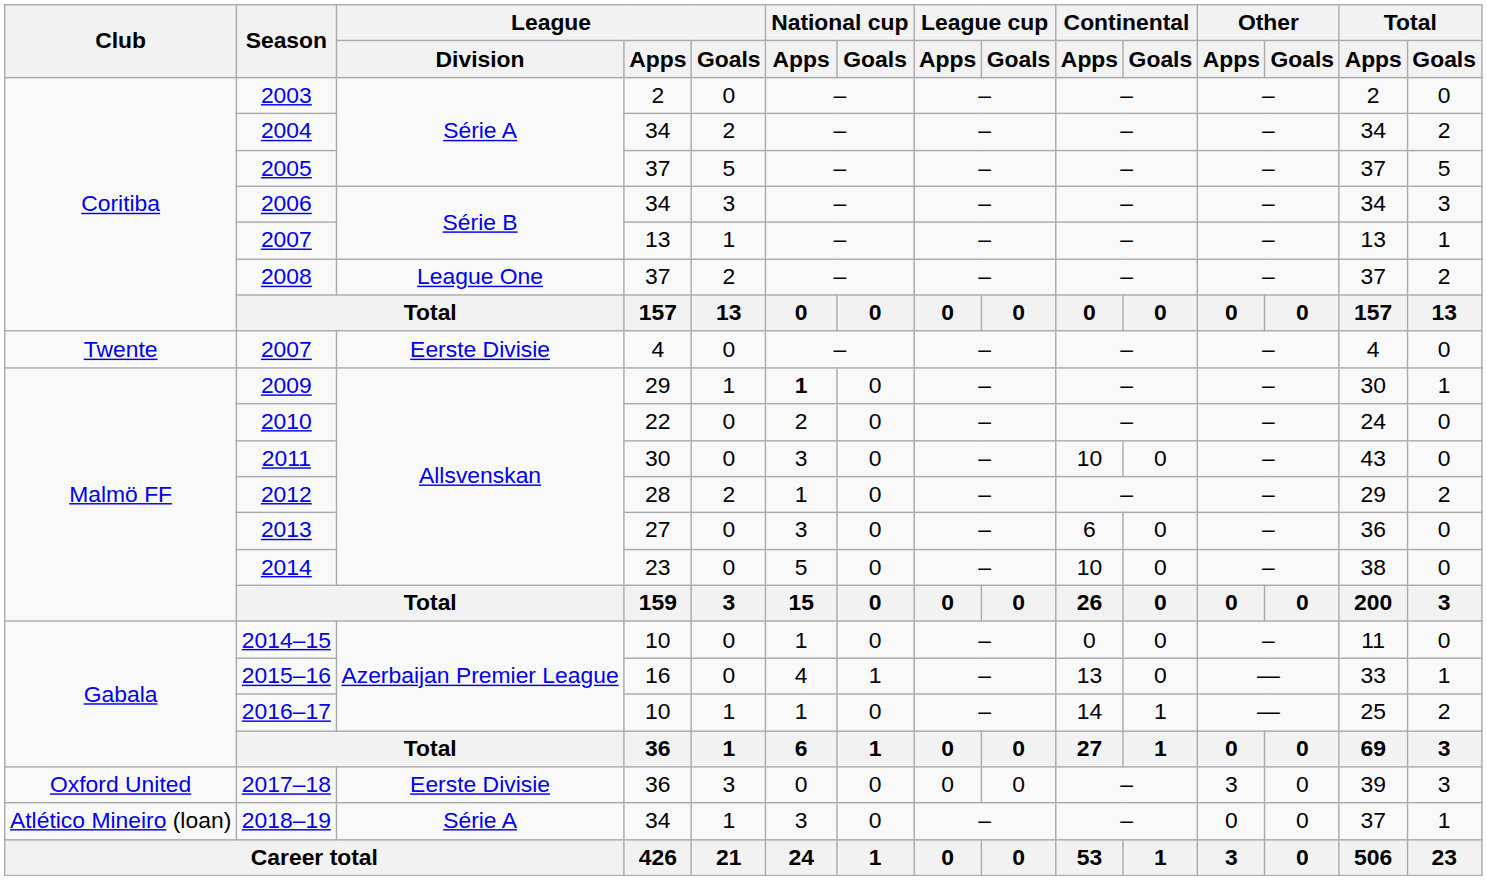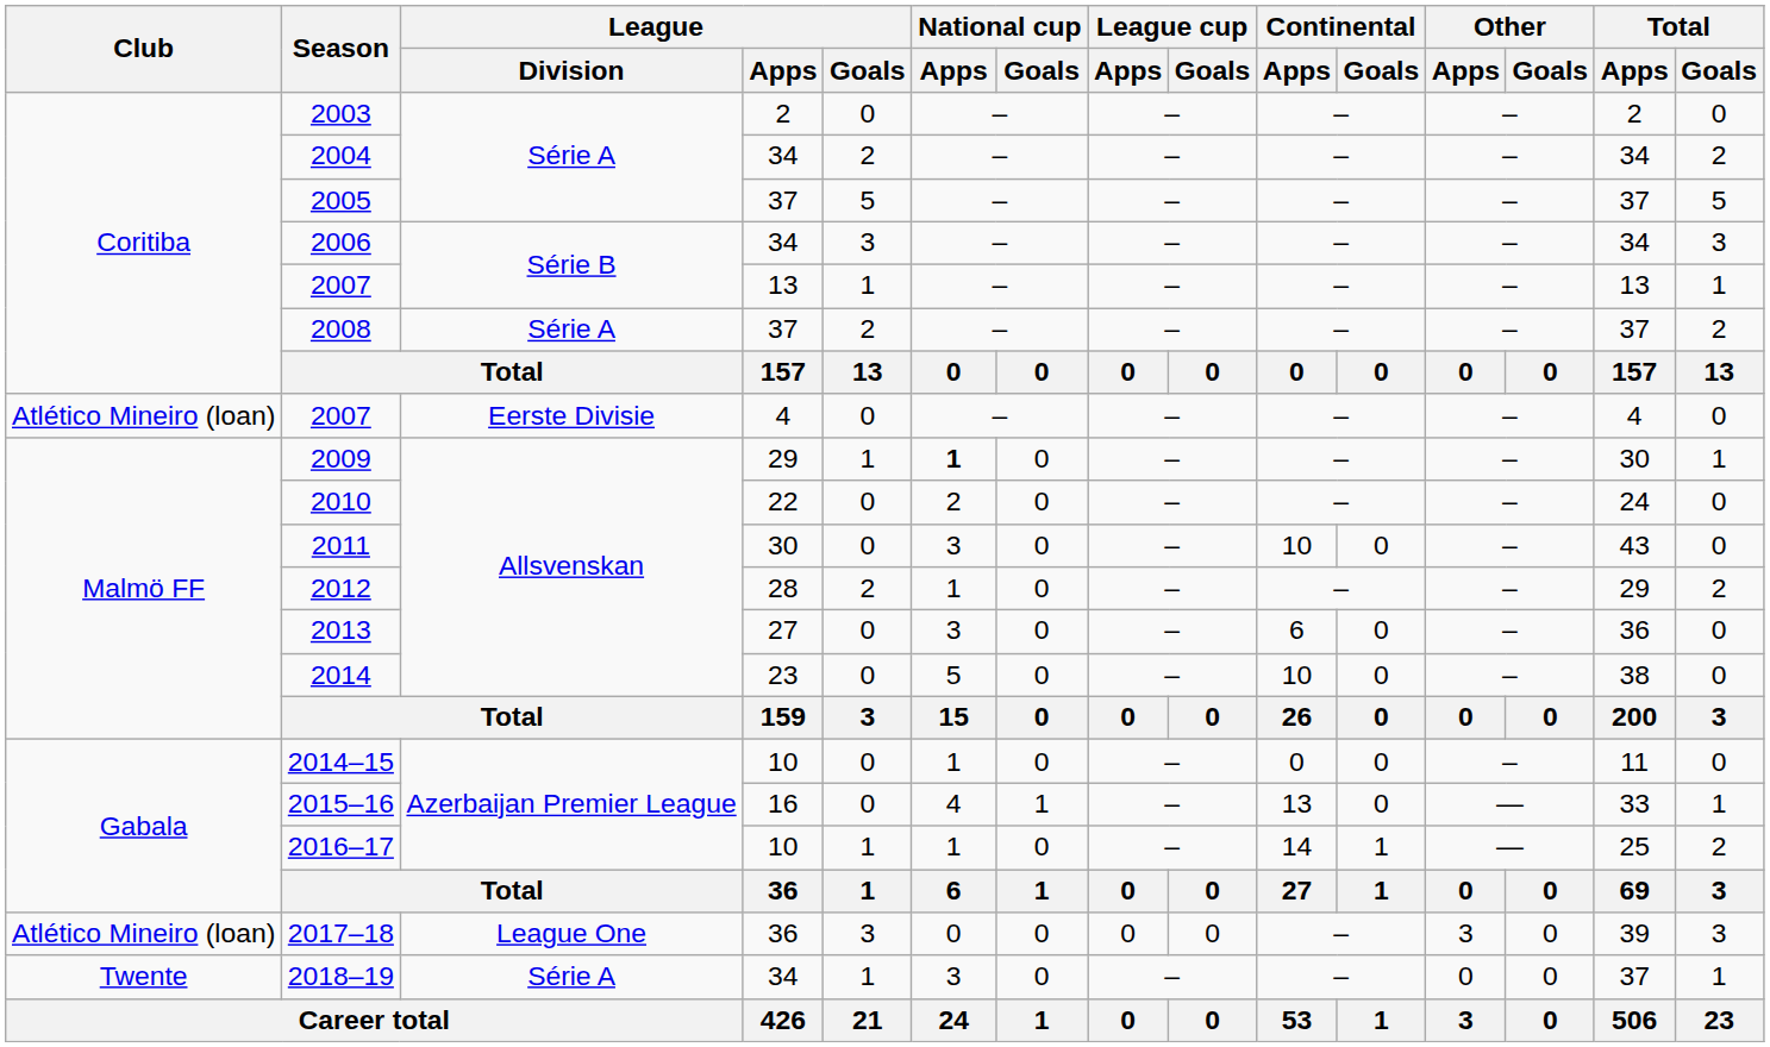2008 | League / Division: League One -> Série A
2007 / 4 | Club: Twente -> Atlético Mineiro (loan)
2017–18 | Club: Oxford United -> Atlético Mineiro (loan)
2017–18 | League / Division: Eerste Divisie -> League One
2018–19 | Club: Atlético Mineiro (loan) -> Twente
